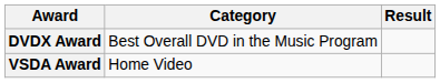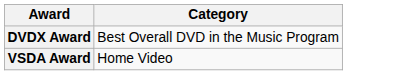- column: Result
